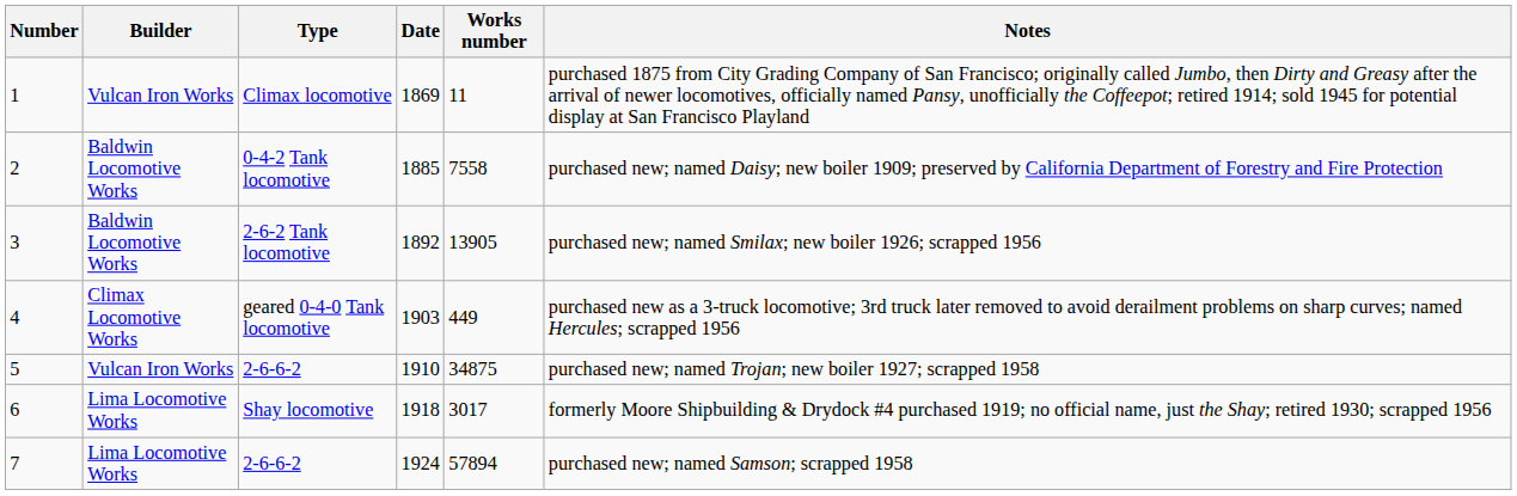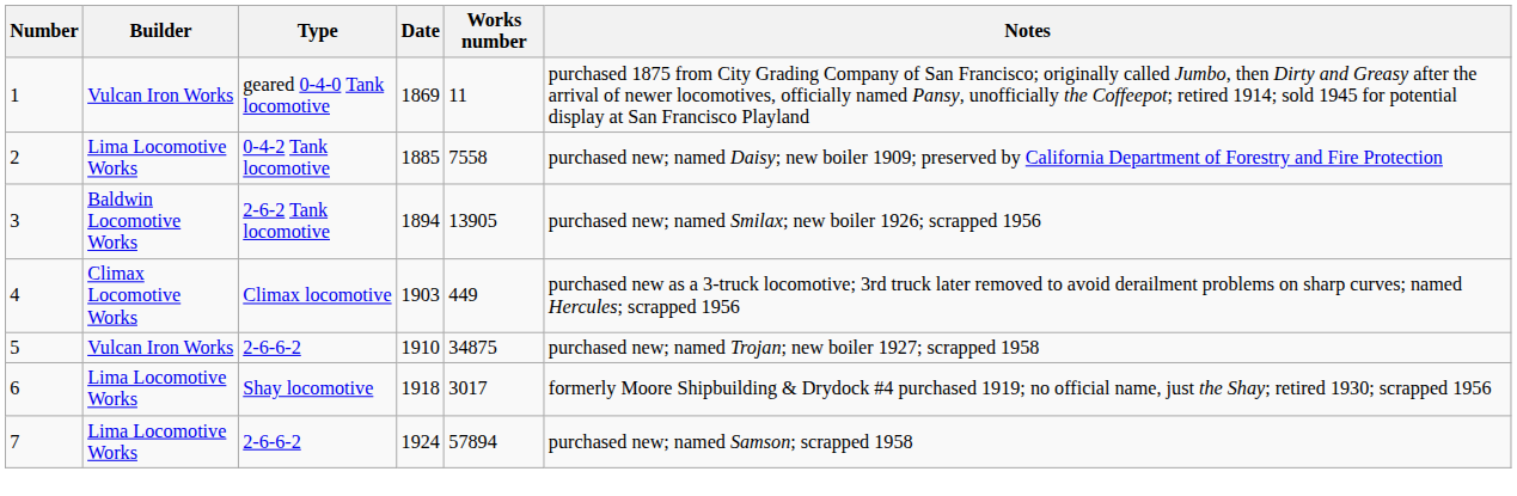1 | Type: Climax locomotive -> geared 0-4-0 Tank locomotive
2 | Builder: Baldwin Locomotive Works -> Lima Locomotive Works
3 | Date: 1892 -> 1894
4 | Type: geared 0-4-0 Tank locomotive -> Climax locomotive
